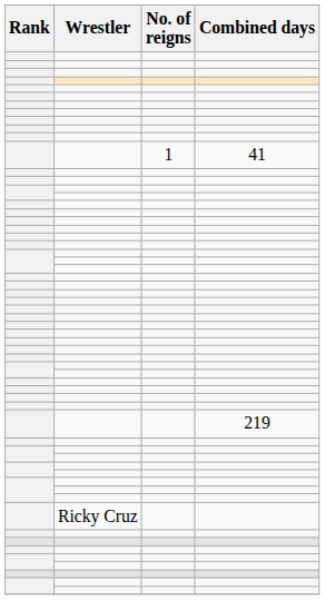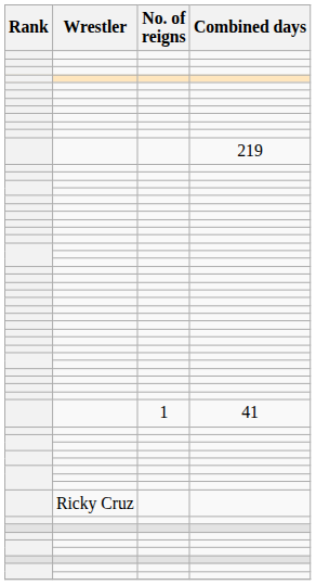rows swapped: 219 <-> 41
